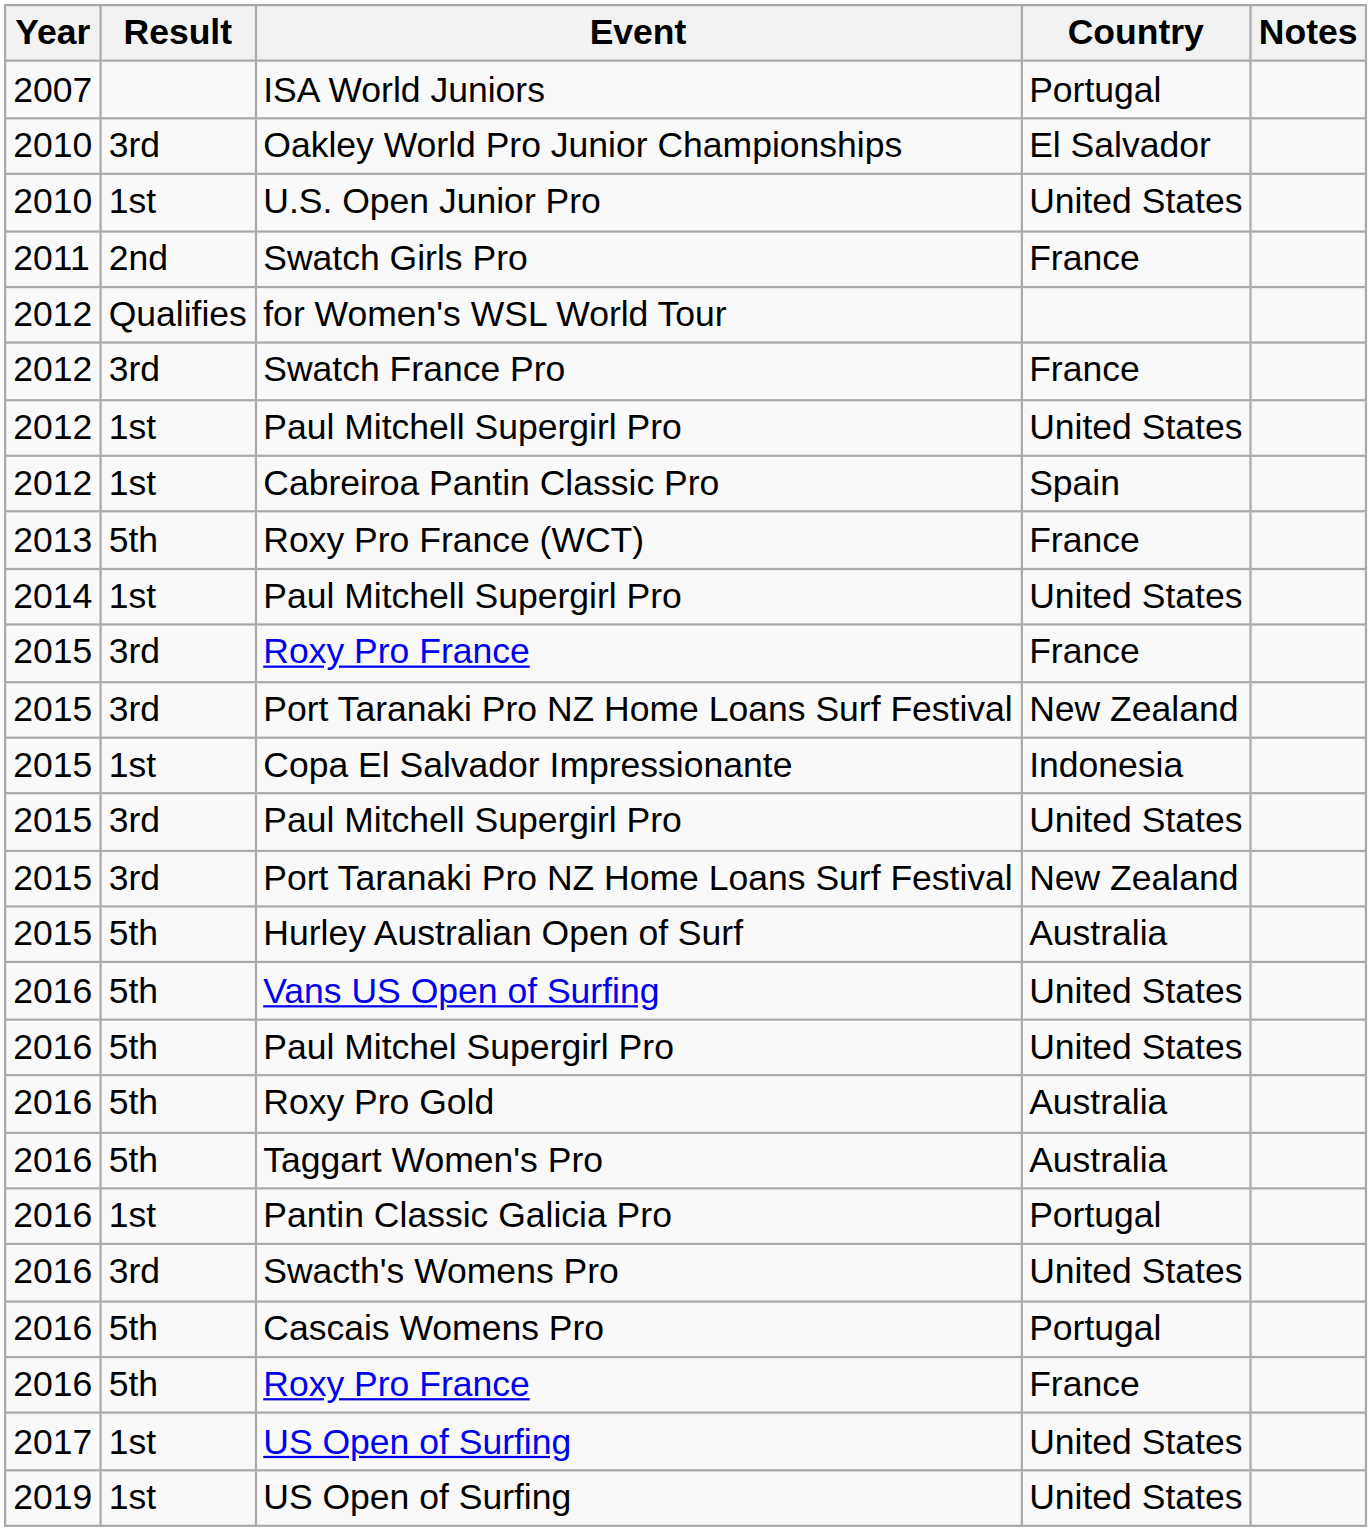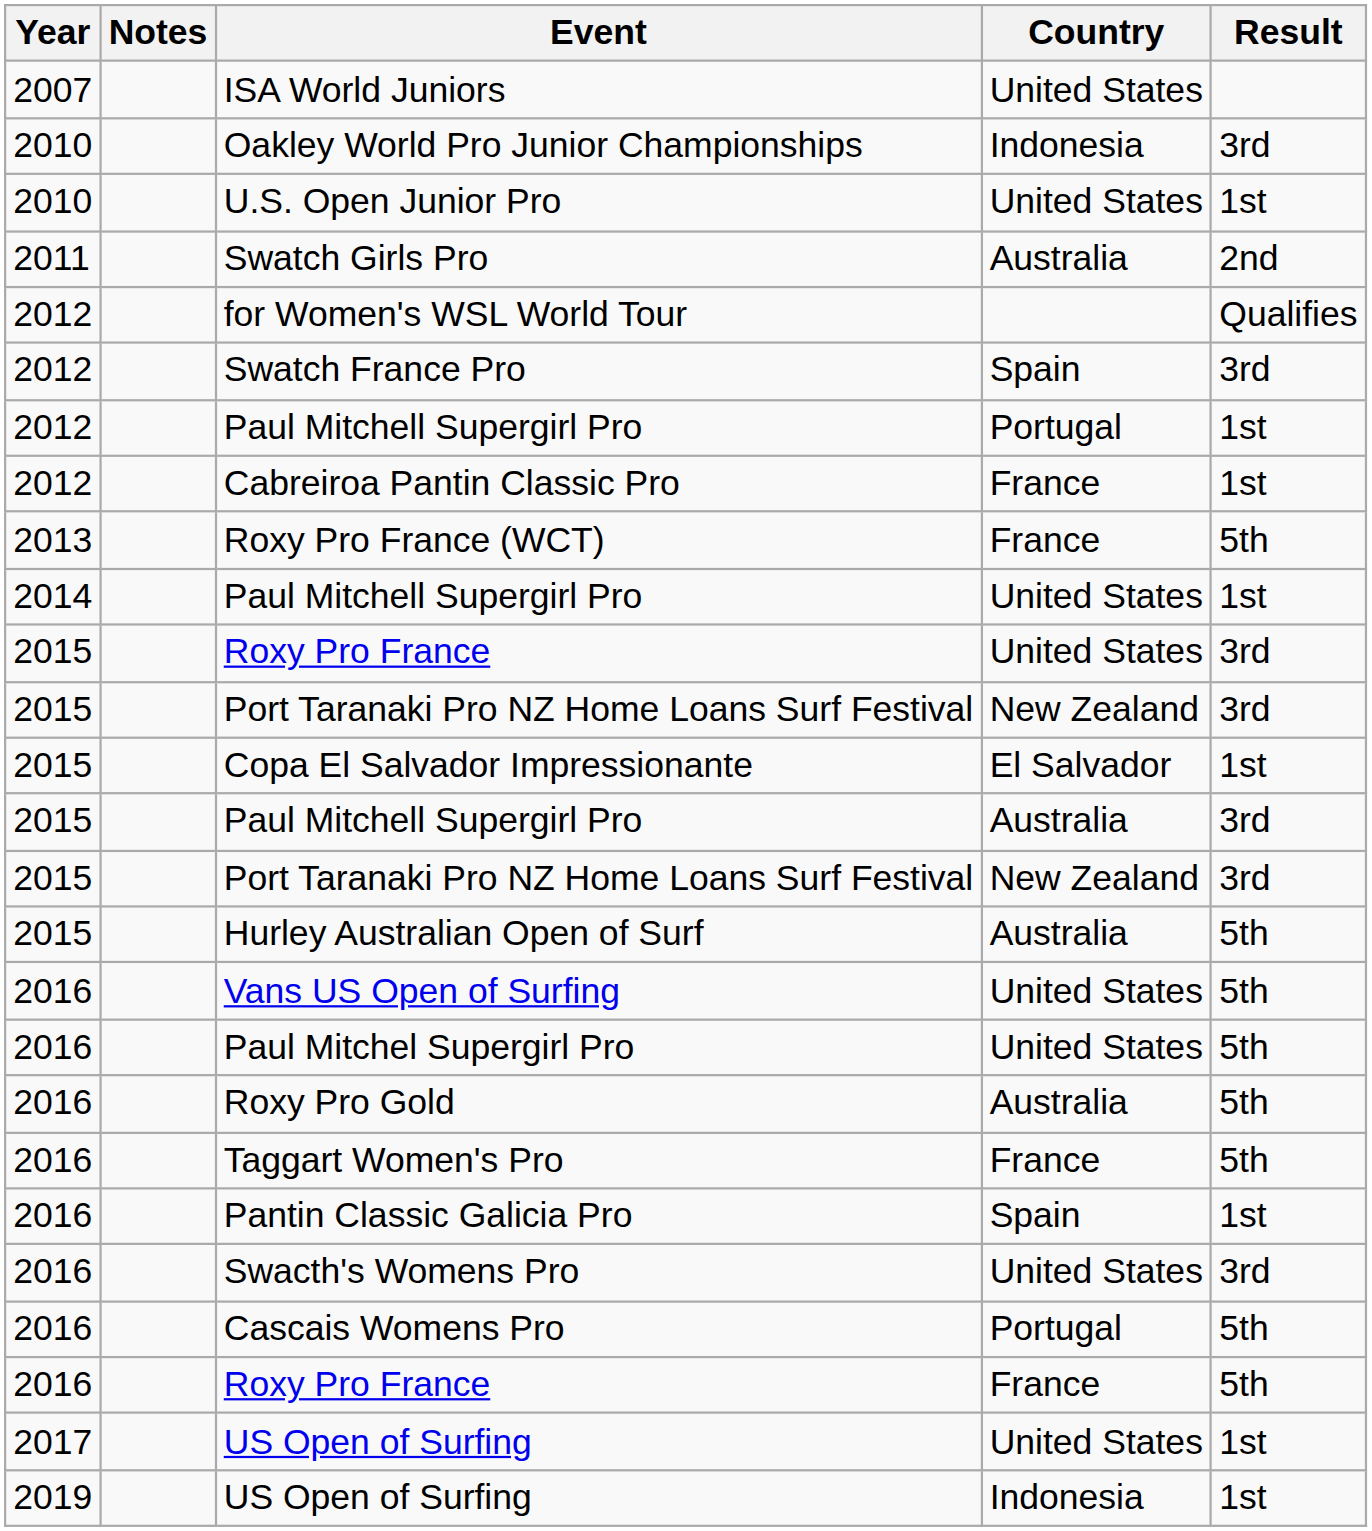columns swapped: Result <-> Notes
ISA World Juniors | Country: Portugal -> United States
Oakley World Pro Junior Championships | Country: El Salvador -> Indonesia
Swatch Girls Pro | Country: France -> Australia
Swatch France Pro | Country: France -> Spain
2012 / Paul Mitchell Supergirl Pro | Country: United States -> Portugal
Cabreiroa Pantin Classic Pro | Country: Spain -> France
2015 / Roxy Pro France | Country: France -> United States
Copa El Salvador Impressionante | Country: Indonesia -> El Salvador
2015 / Paul Mitchell Supergirl Pro | Country: United States -> Australia
Taggart Women's Pro | Country: Australia -> France
Pantin Classic Galicia Pro | Country: Portugal -> Spain
2019 / US Open of Surfing | Country: United States -> Indonesia
